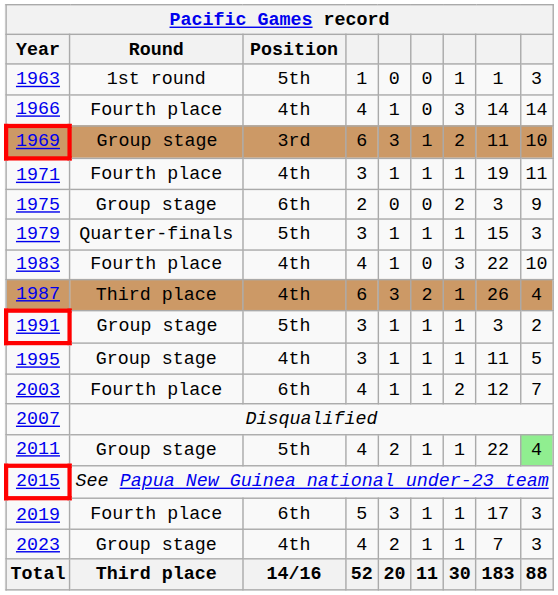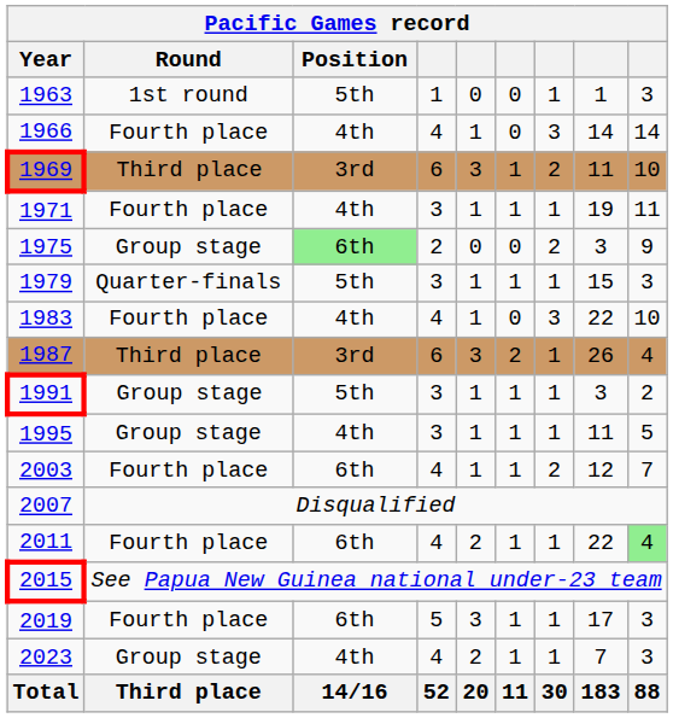1969 | Round: Group stage -> Third place
1975 | Position: no background -> lightgreen background
1987 | Position: 4th -> 3rd
2011 | Round: Group stage -> Fourth place
2011 | Position: 5th -> 6th
